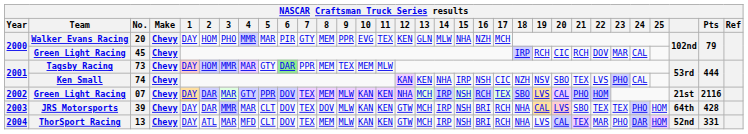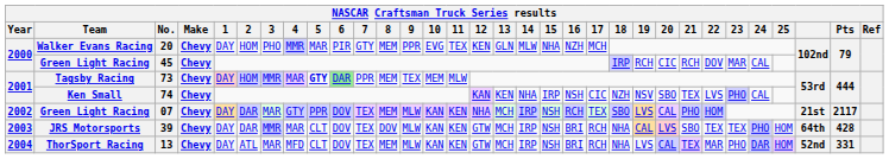73 | 5: normal -> bold
07 | Pts: 2116 -> 2117
